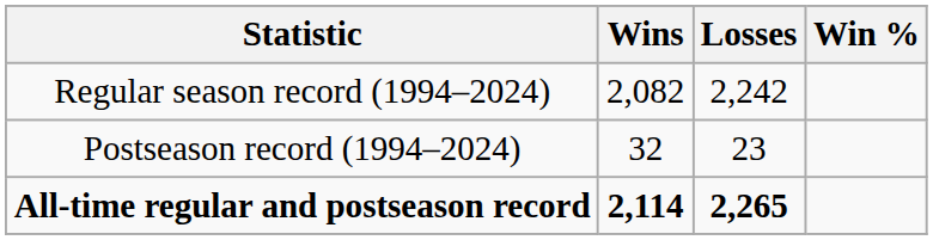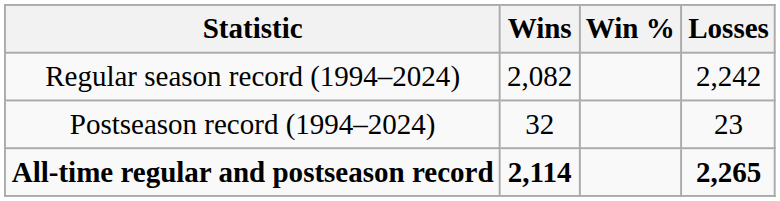columns swapped: Losses <-> Win %
